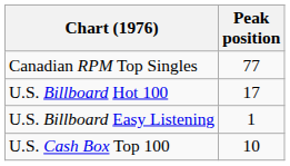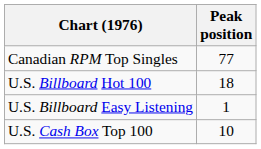U.S. Billboard Hot 100 | Peak position: 17 -> 18
